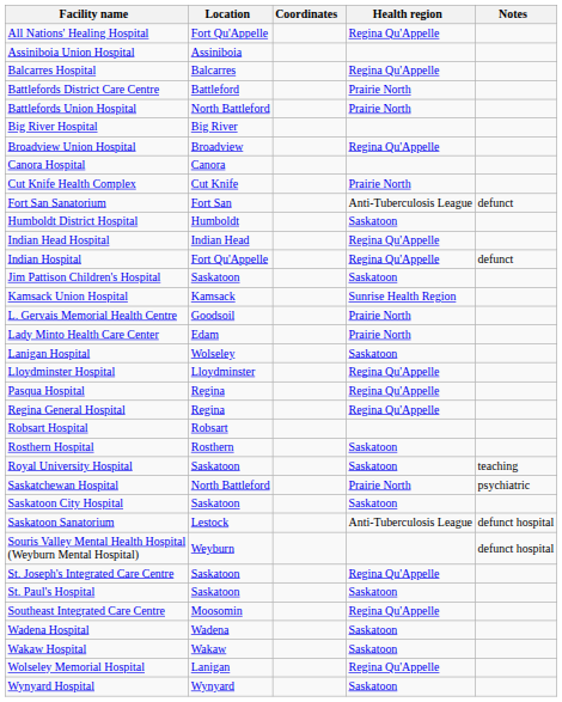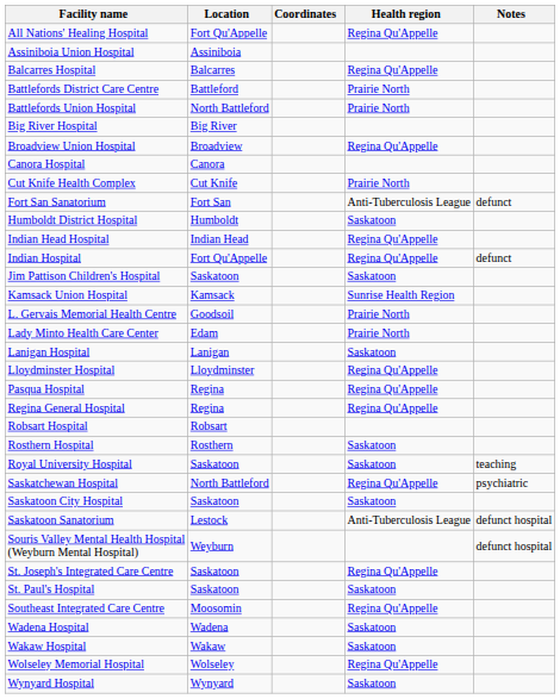Lanigan Hospital | Location: Wolseley -> Lanigan
Saskatchewan Hospital | Health region: Prairie North -> Regina Qu'Appelle
Wolseley Memorial Hospital | Location: Lanigan -> Wolseley
